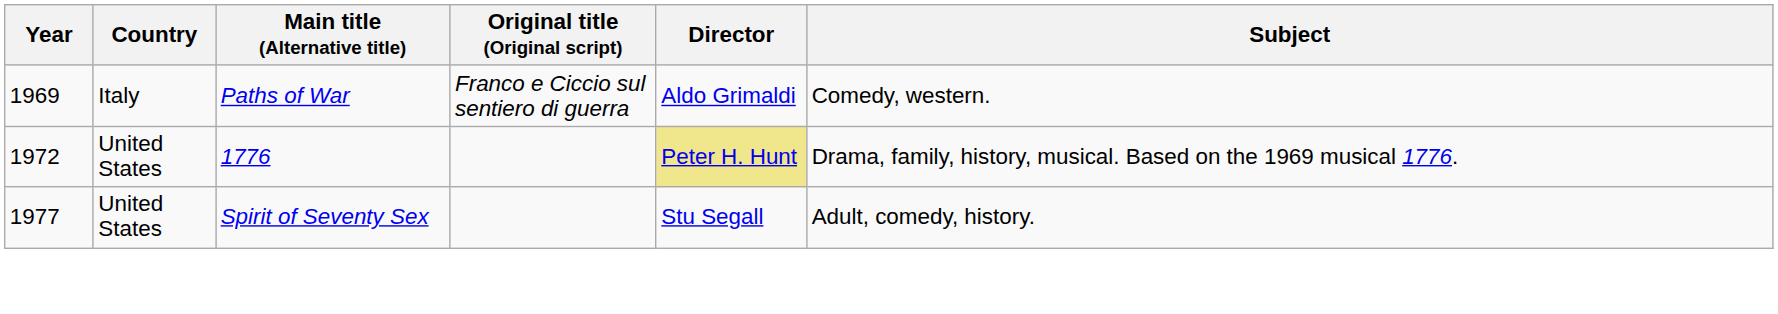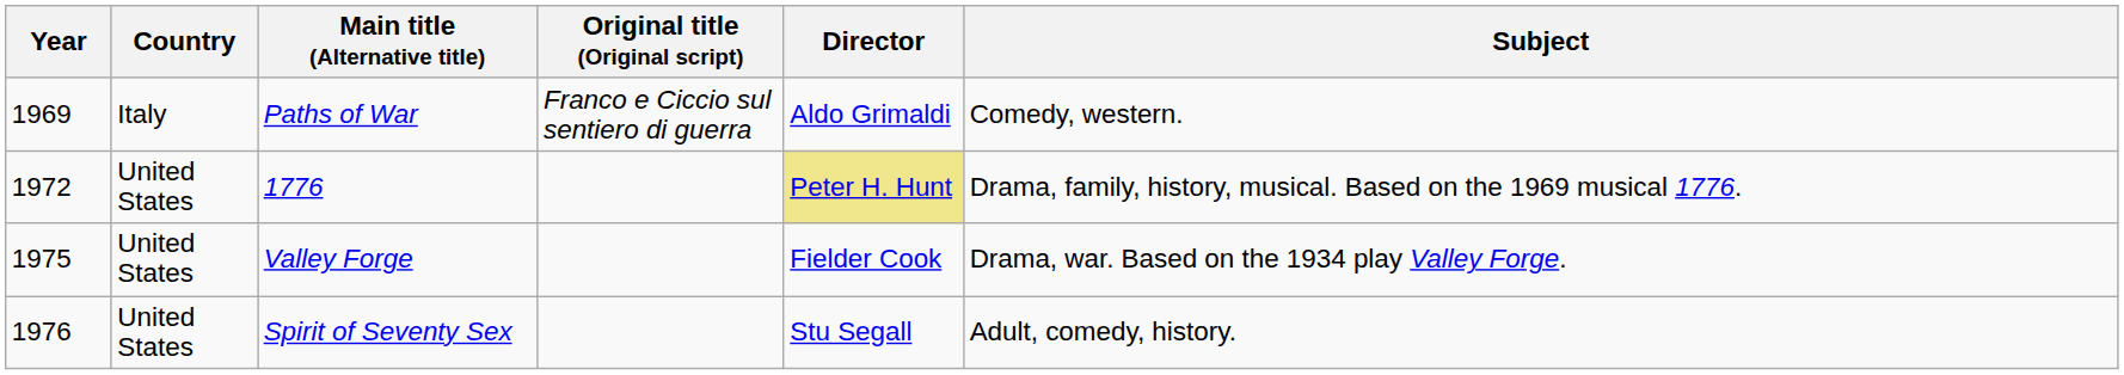+ row: 1975 | United States | Valley Forge | Fielder Cook | Drama, war. Based on the 1934 play Valley Forge.
Spirit of Seventy Sex | Year: 1977 -> 1976
